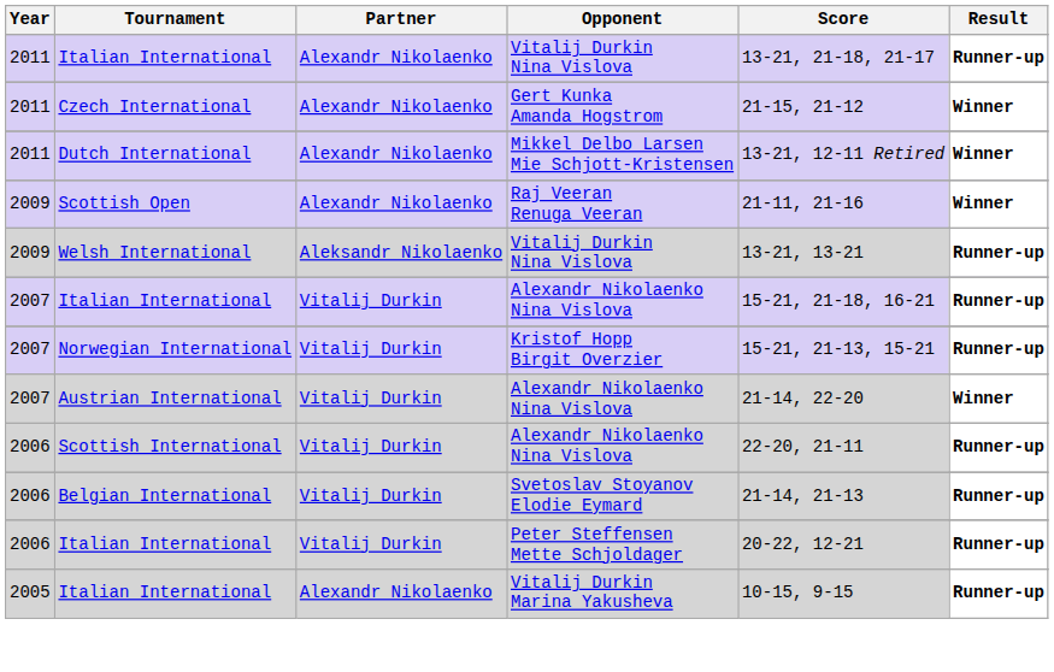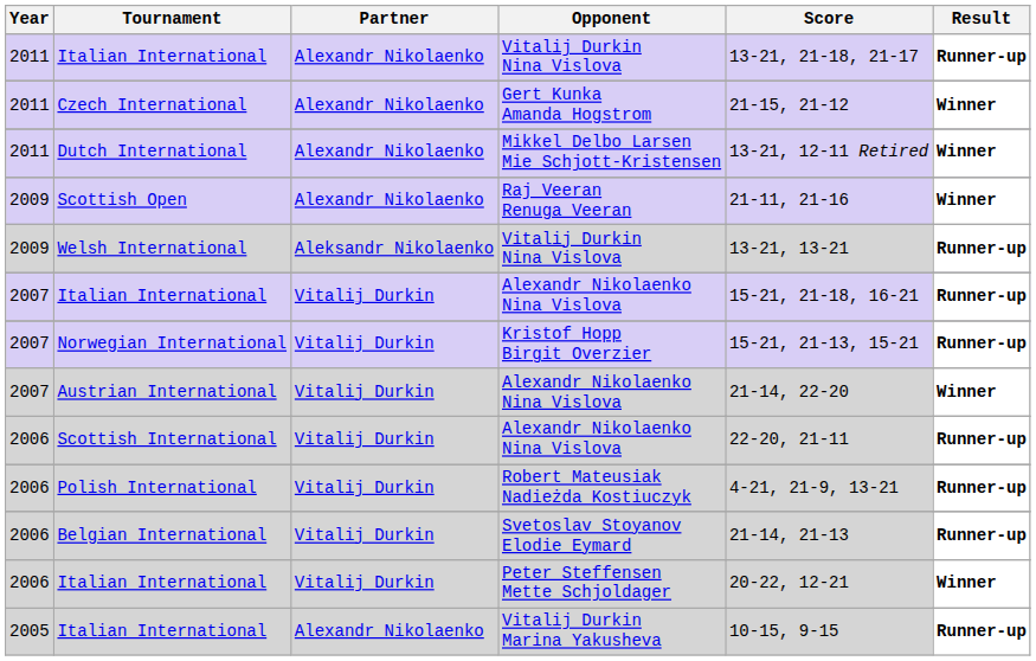+ row: 2006 | Polish International | Vitalij Durkin | Robert Mateusiak Nadieżda Kostiuczyk | 4-21, 21-9, 13-21 | Runner-up
Italian International / Peter Steffensen Mette Schjoldager | Result: Runner-up -> Winner
